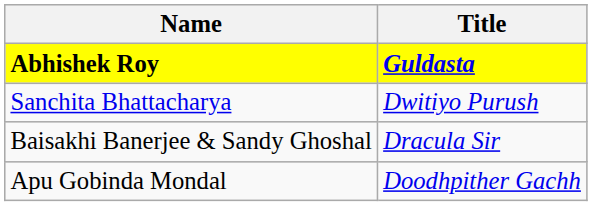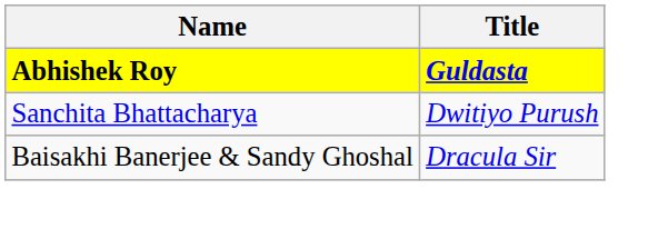- row: Apu Gobinda Mondal | Doodhpither Gachh
